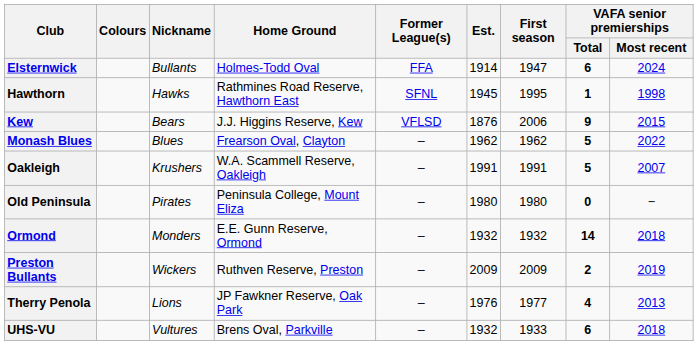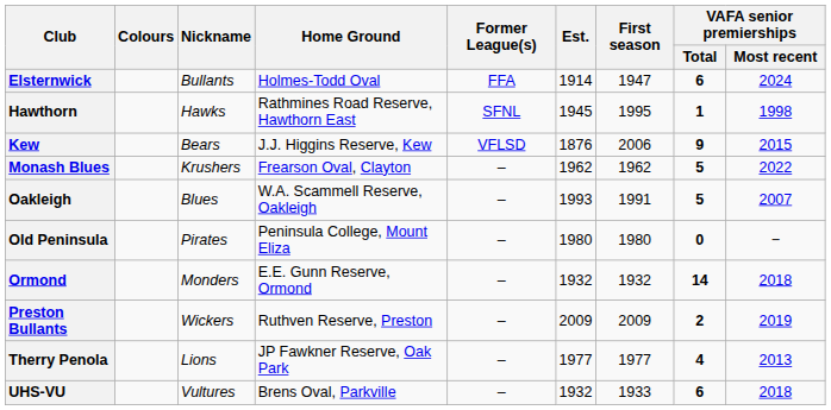Monash Blues | Nickname: Blues -> Krushers
Oakleigh | Nickname: Krushers -> Blues
Oakleigh | Est.: 1991 -> 1993
Therry Penola | Est.: 1976 -> 1977
